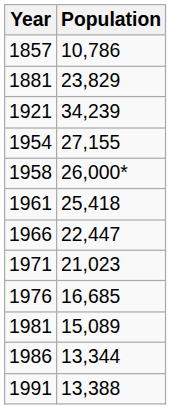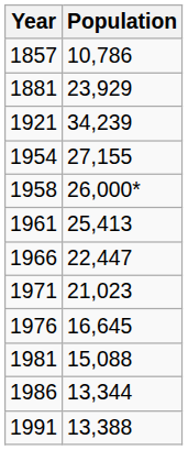1881 | Population: 23,829 -> 23,929
1961 | Population: 25,418 -> 25,413
1976 | Population: 16,685 -> 16,645
1981 | Population: 15,089 -> 15,088
